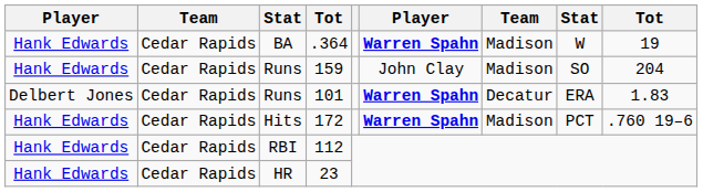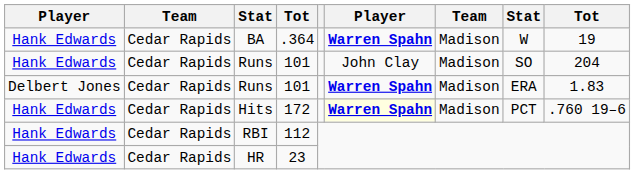Hank Edwards / Runs | column 4: 159 -> 101
Delbert Jones / Runs | column 7: Decatur -> Madison
Hits | column 6: no background -> lightyellow background
